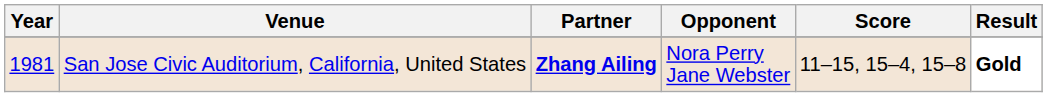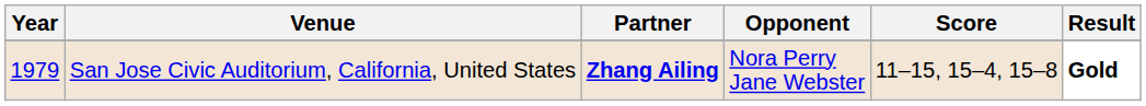San Jose Civic Auditorium, California, United States | Year: 1981 -> 1979
